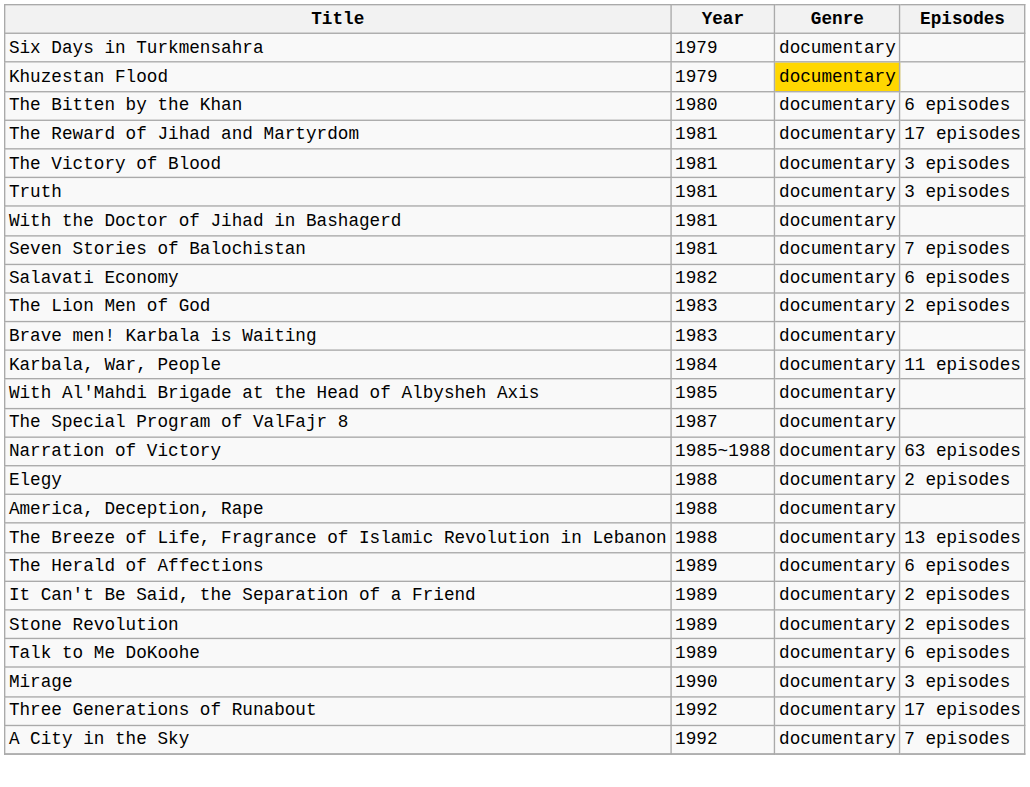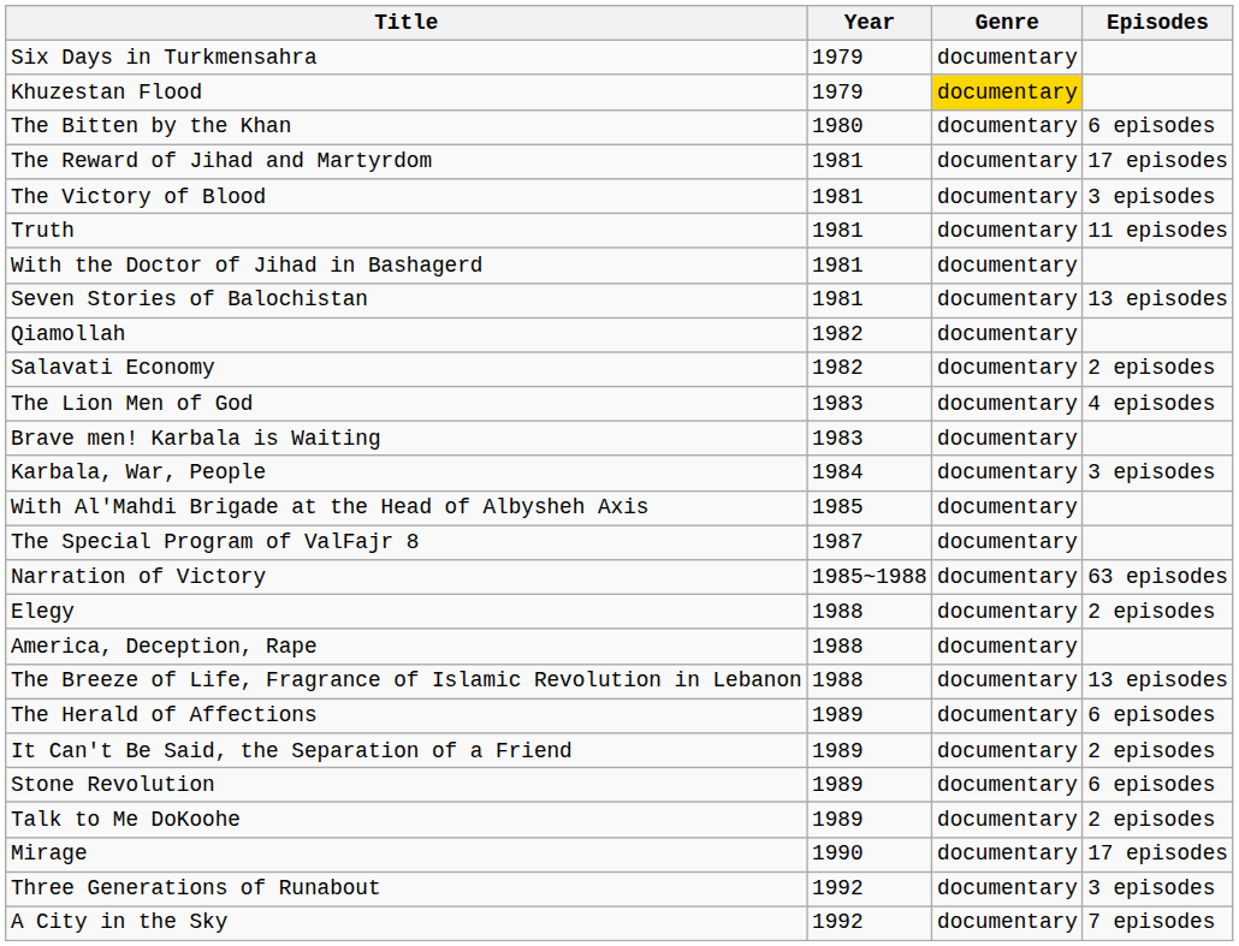Truth | Episodes: 3 episodes -> 11 episodes
Seven Stories of Balochistan | Episodes: 7 episodes -> 13 episodes
+ row: Qiamollah | 1982 | documentary
Salavati Economy | Episodes: 6 episodes -> 2 episodes
The Lion Men of God | Episodes: 2 episodes -> 4 episodes
Karbala, War, People | Episodes: 11 episodes -> 3 episodes
Stone Revolution | Episodes: 2 episodes -> 6 episodes
Talk to Me DoKoohe | Episodes: 6 episodes -> 2 episodes
Mirage | Episodes: 3 episodes -> 17 episodes
Three Generations of Runabout | Episodes: 17 episodes -> 3 episodes
